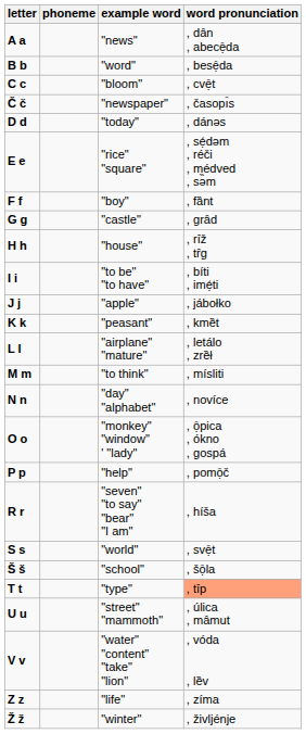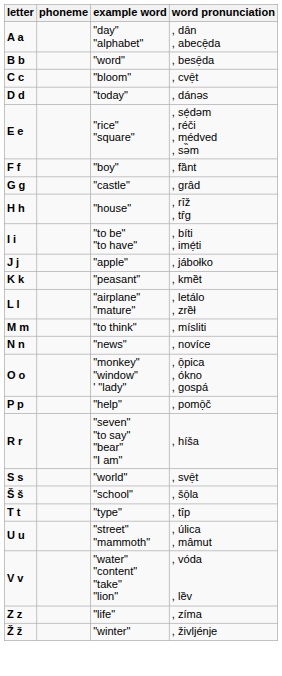A a | example word: "news" -> "day" "alphabet"
- row: Č č | "newspaper" | , časopı̑s
N n | example word: "day" "alphabet" -> "news"
T t | word pronunciation: lightsalmon background -> no background
